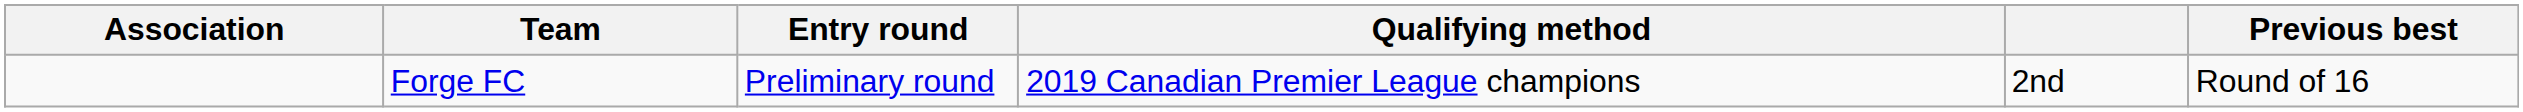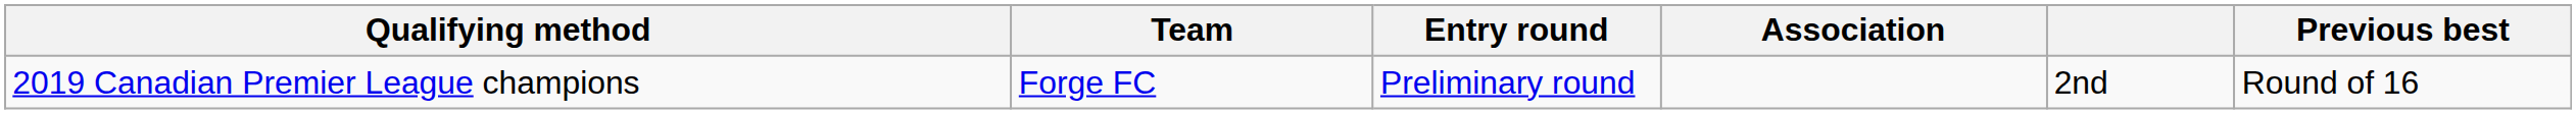columns swapped: Association <-> Qualifying method
